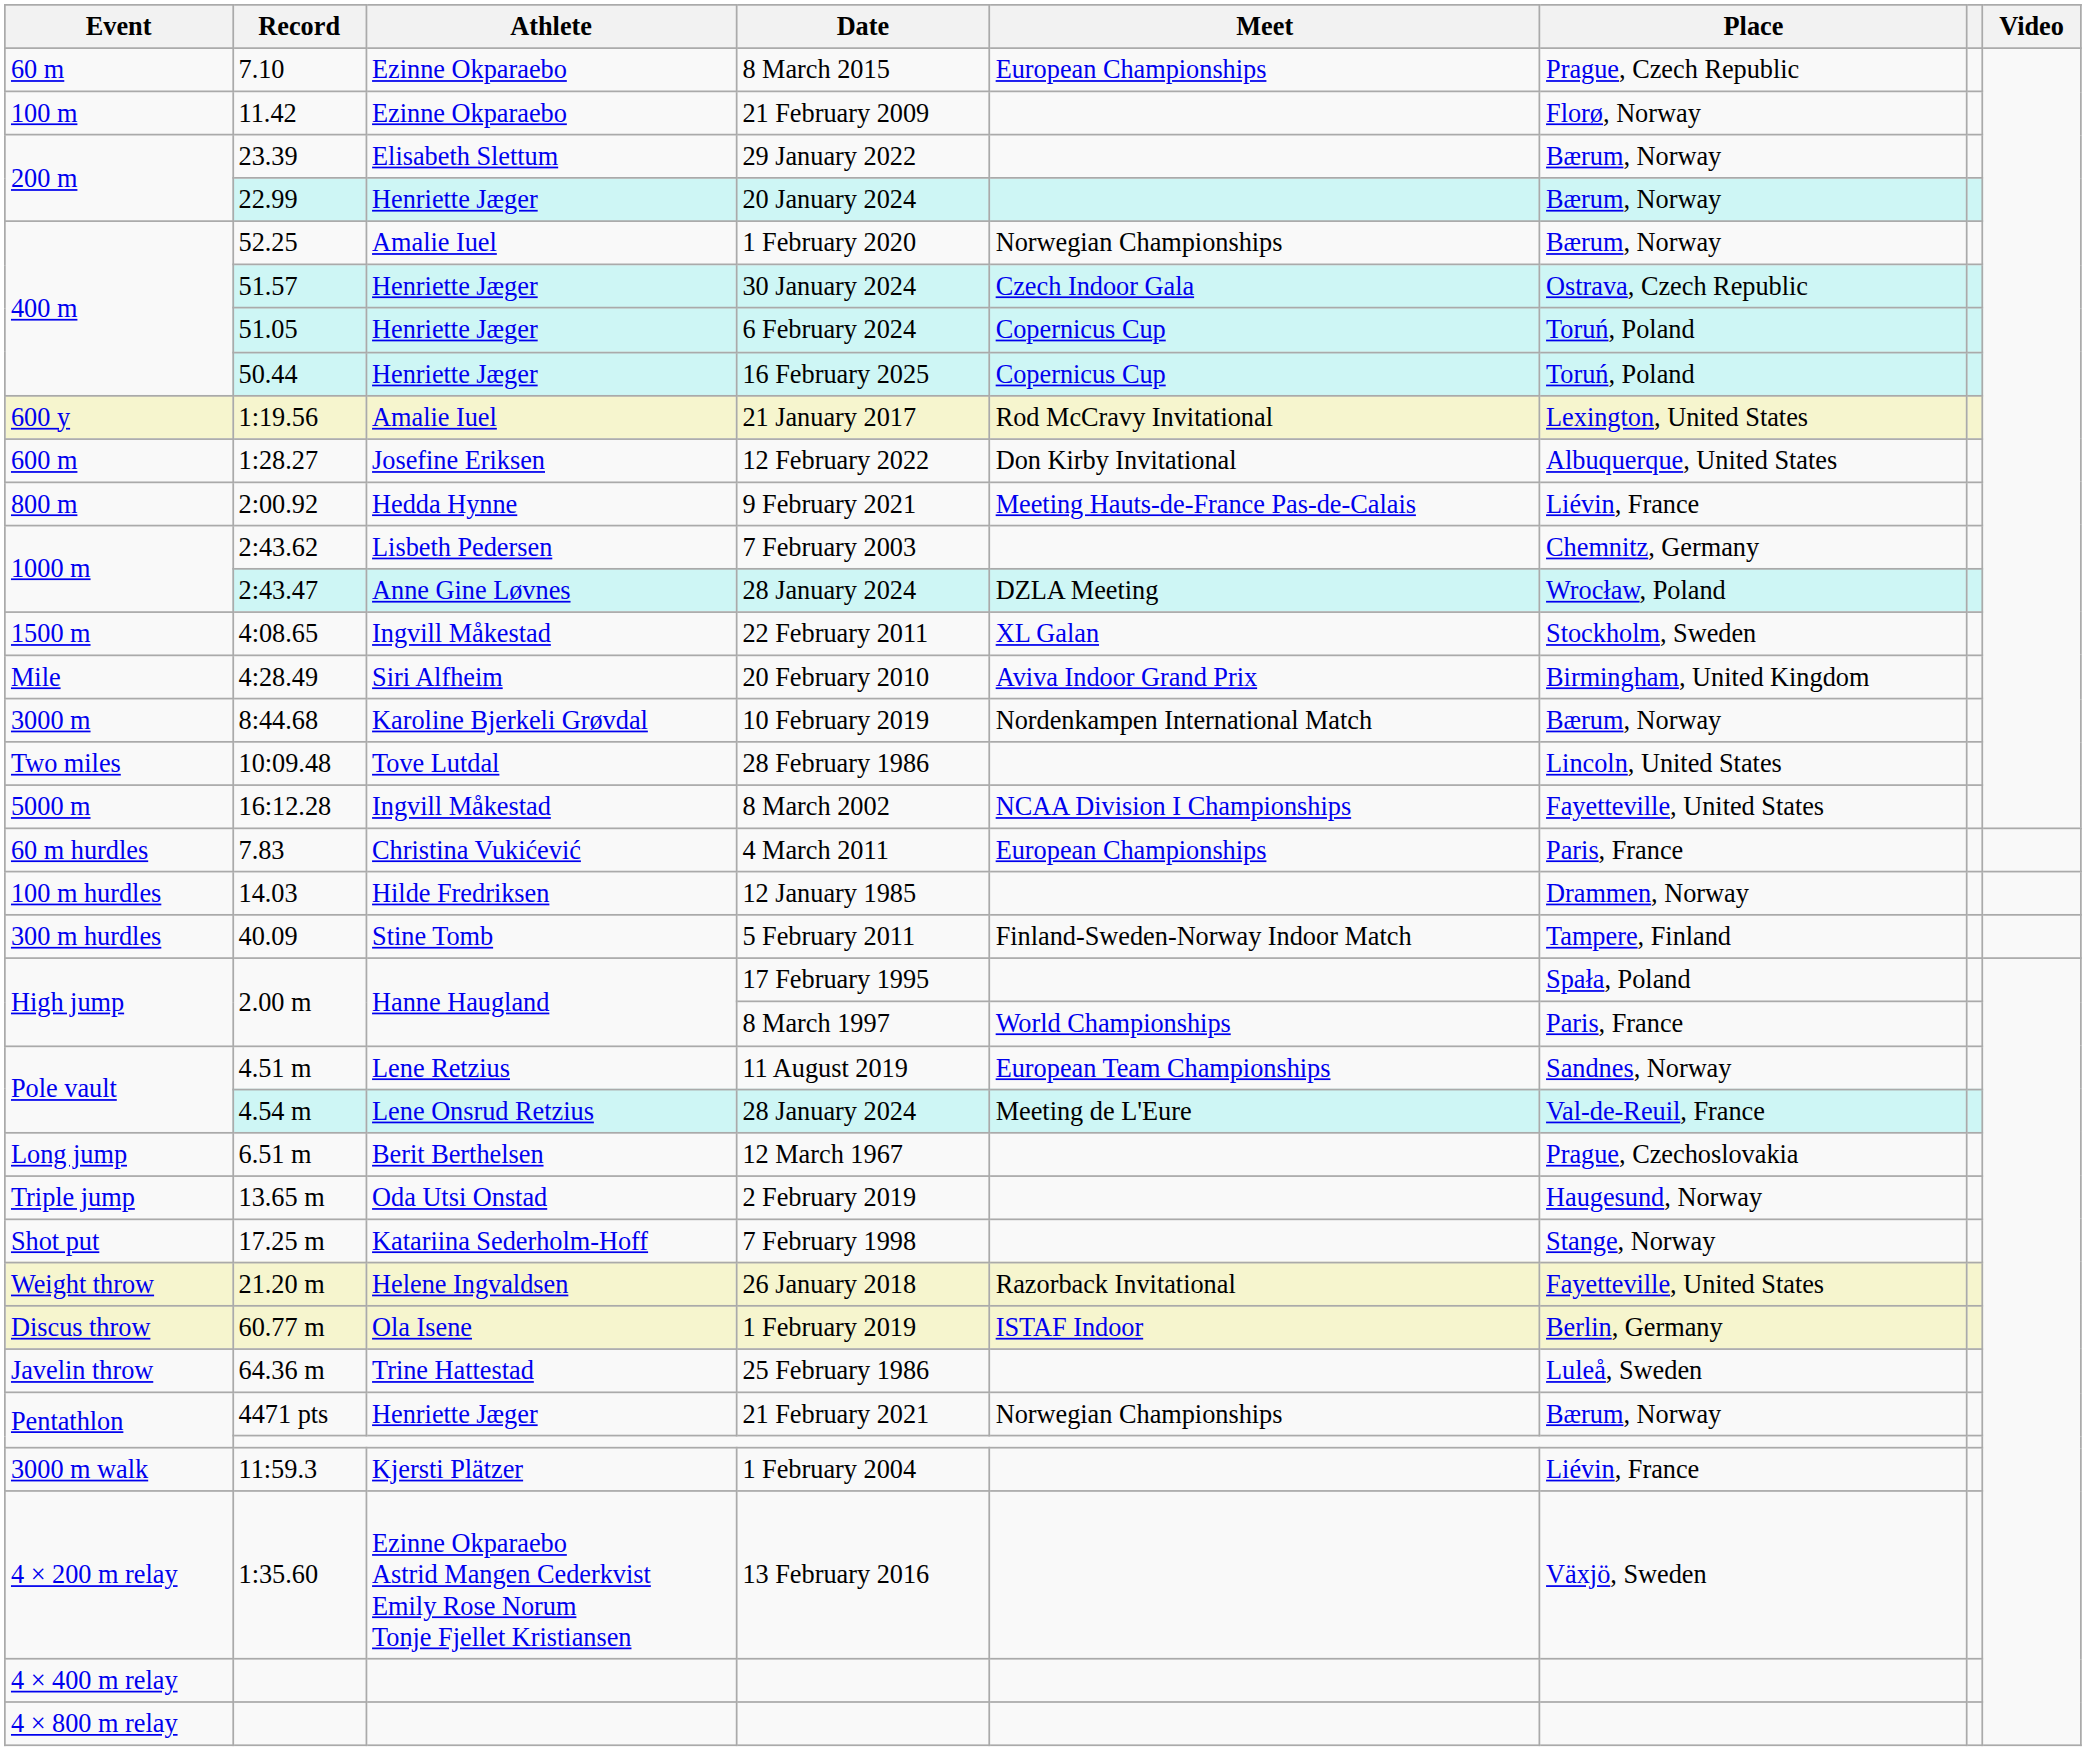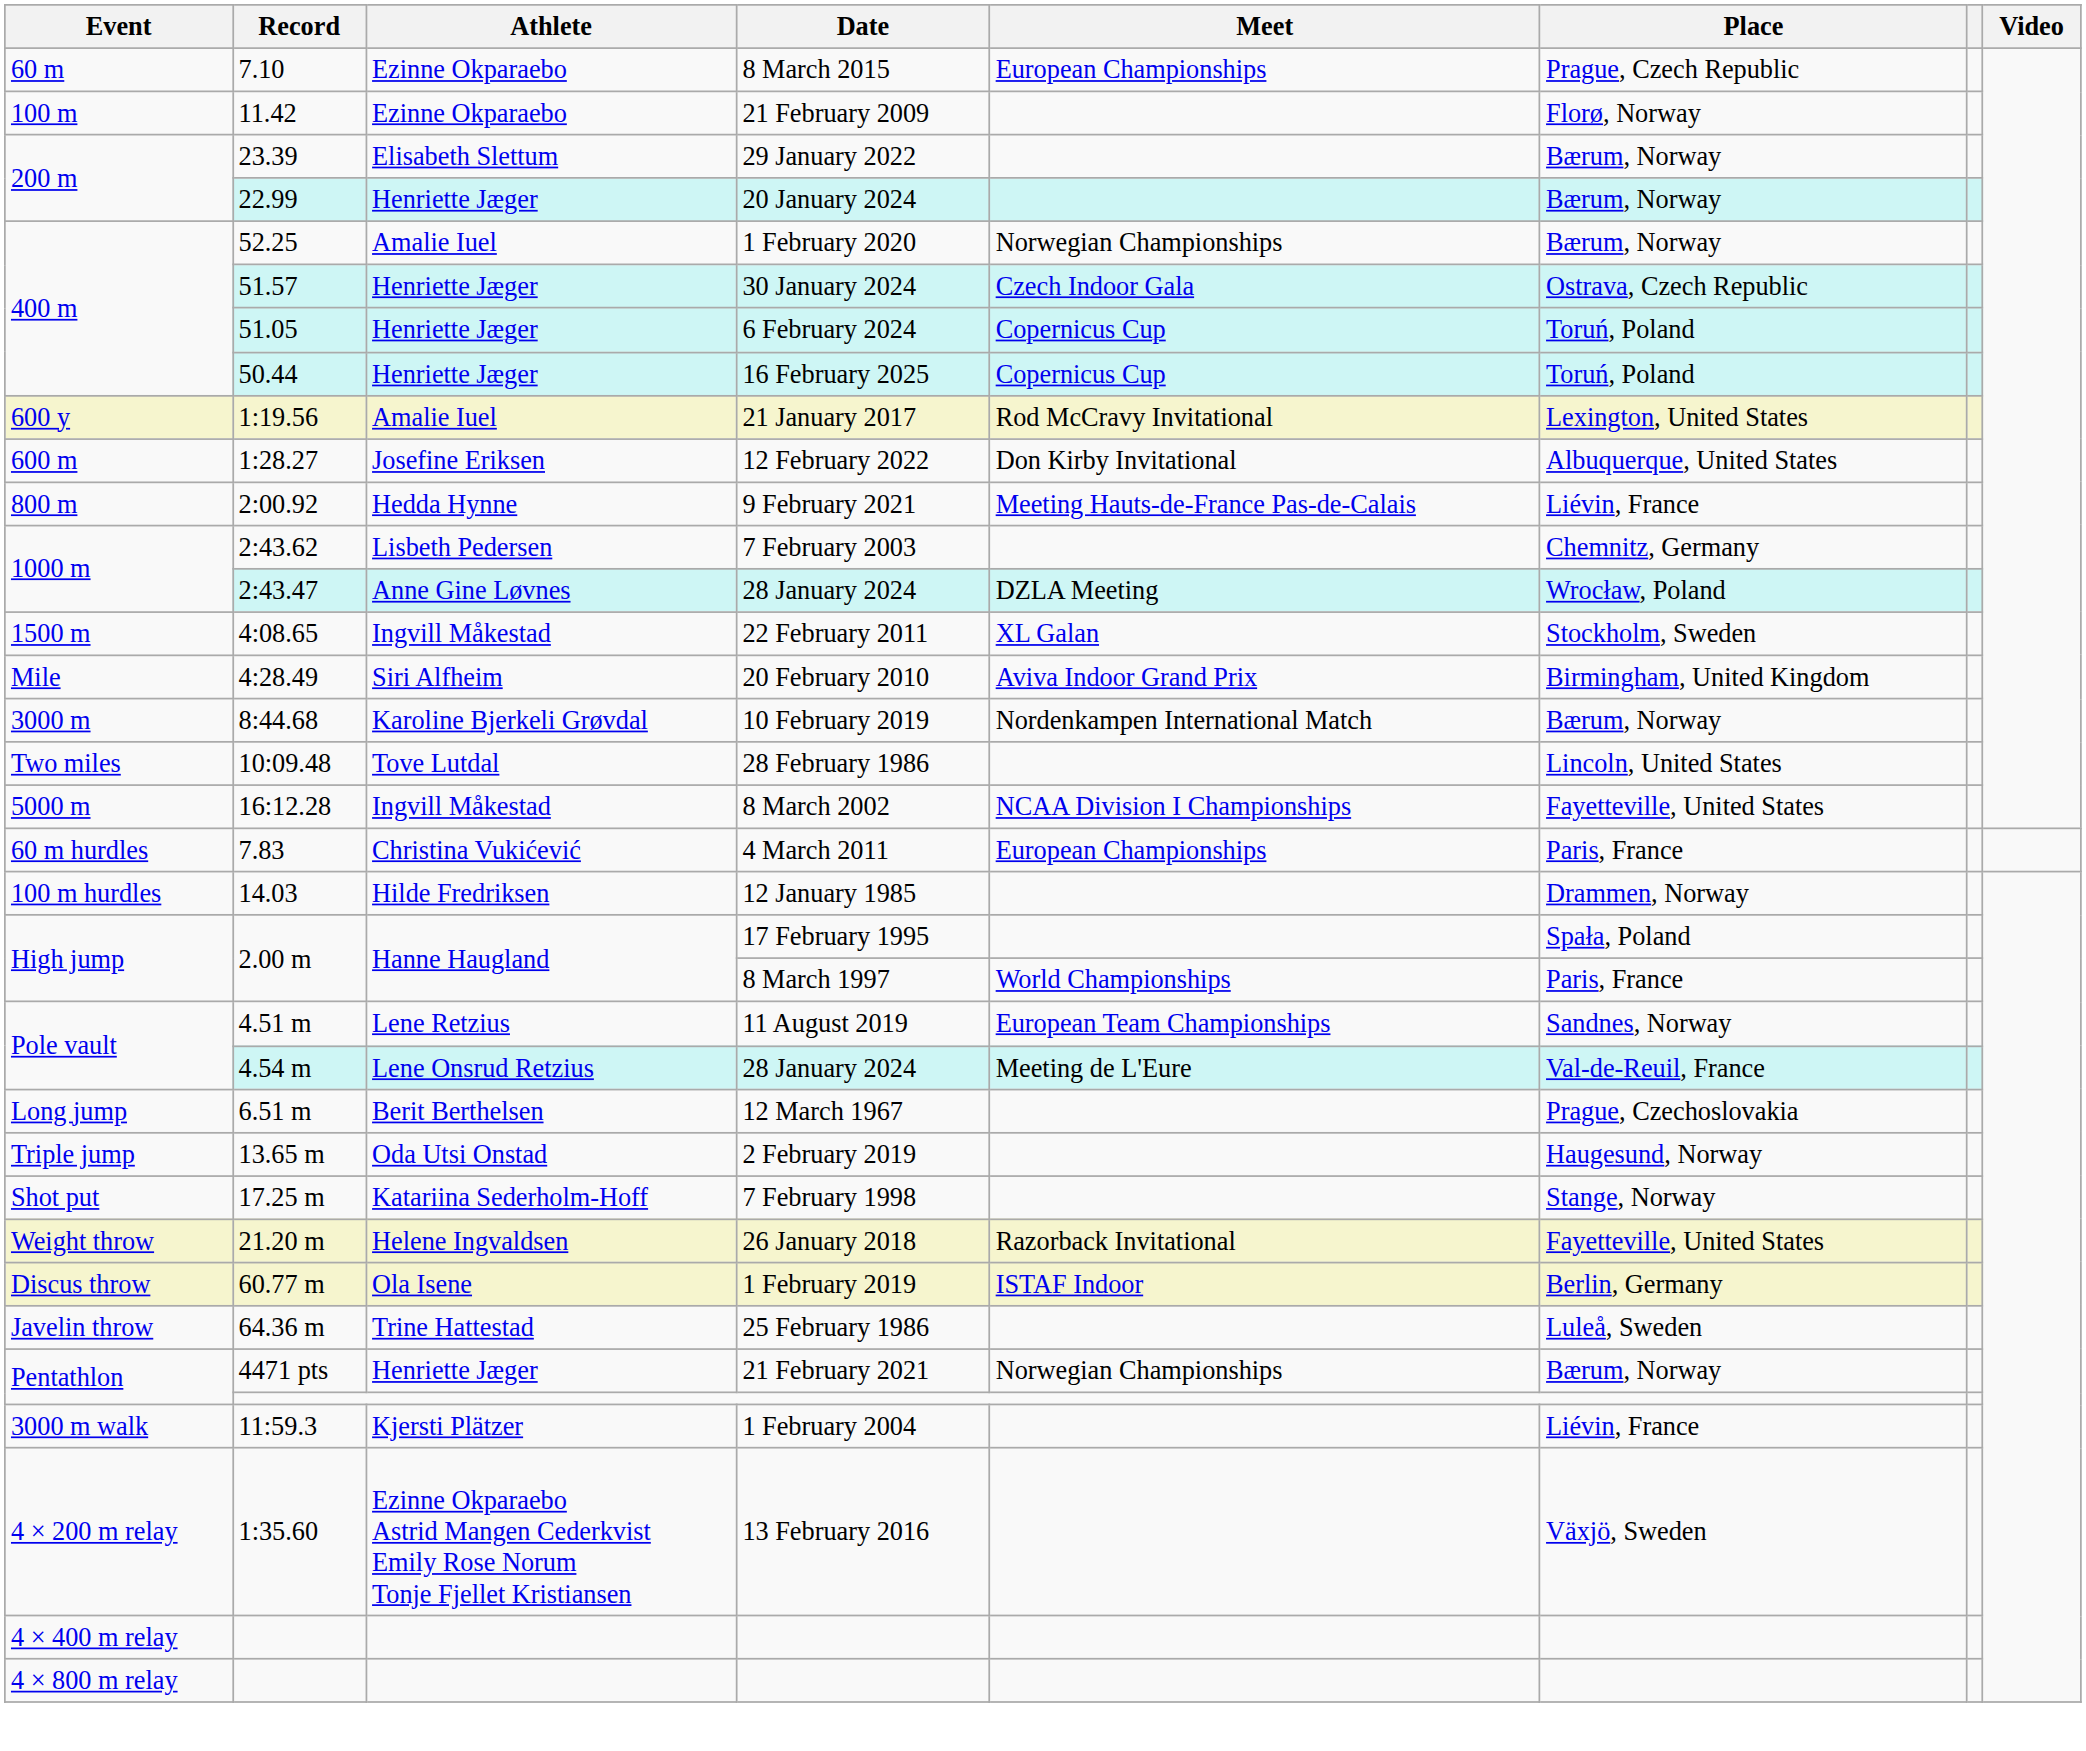- row: 300 m hurdles | 40.09 | Stine Tomb | 5 February 2011 | Finland-Sweden-Norway Indoor Match | Tampere, Finland
